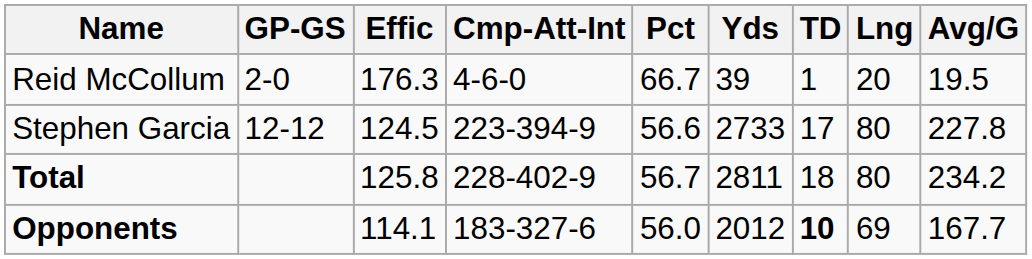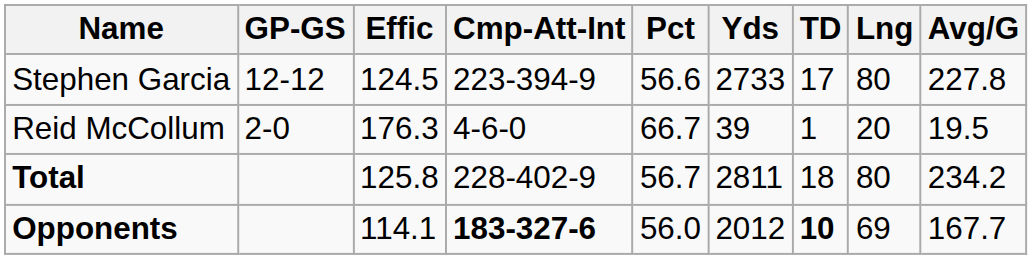rows swapped: Stephen Garcia <-> Reid McCollum
Opponents | Cmp-Att-Int: normal -> bold
